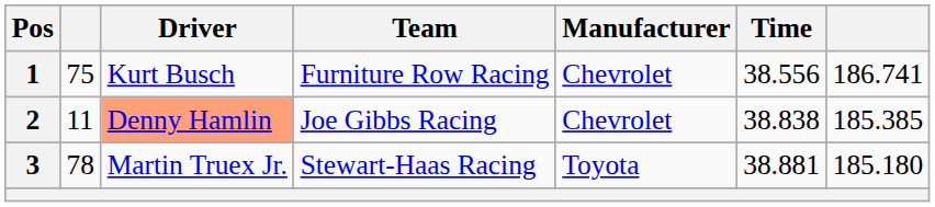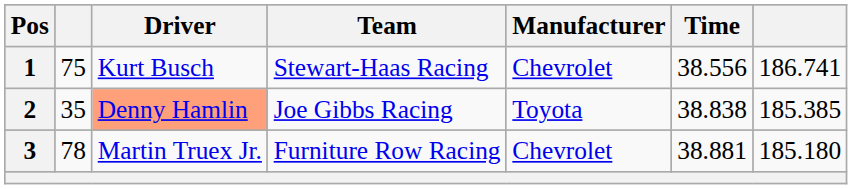1 | Team: Furniture Row Racing -> Stewart-Haas Racing
2 | column 2: 11 -> 35
2 | Manufacturer: Chevrolet -> Toyota
3 | Team: Stewart-Haas Racing -> Furniture Row Racing
3 | Manufacturer: Toyota -> Chevrolet
